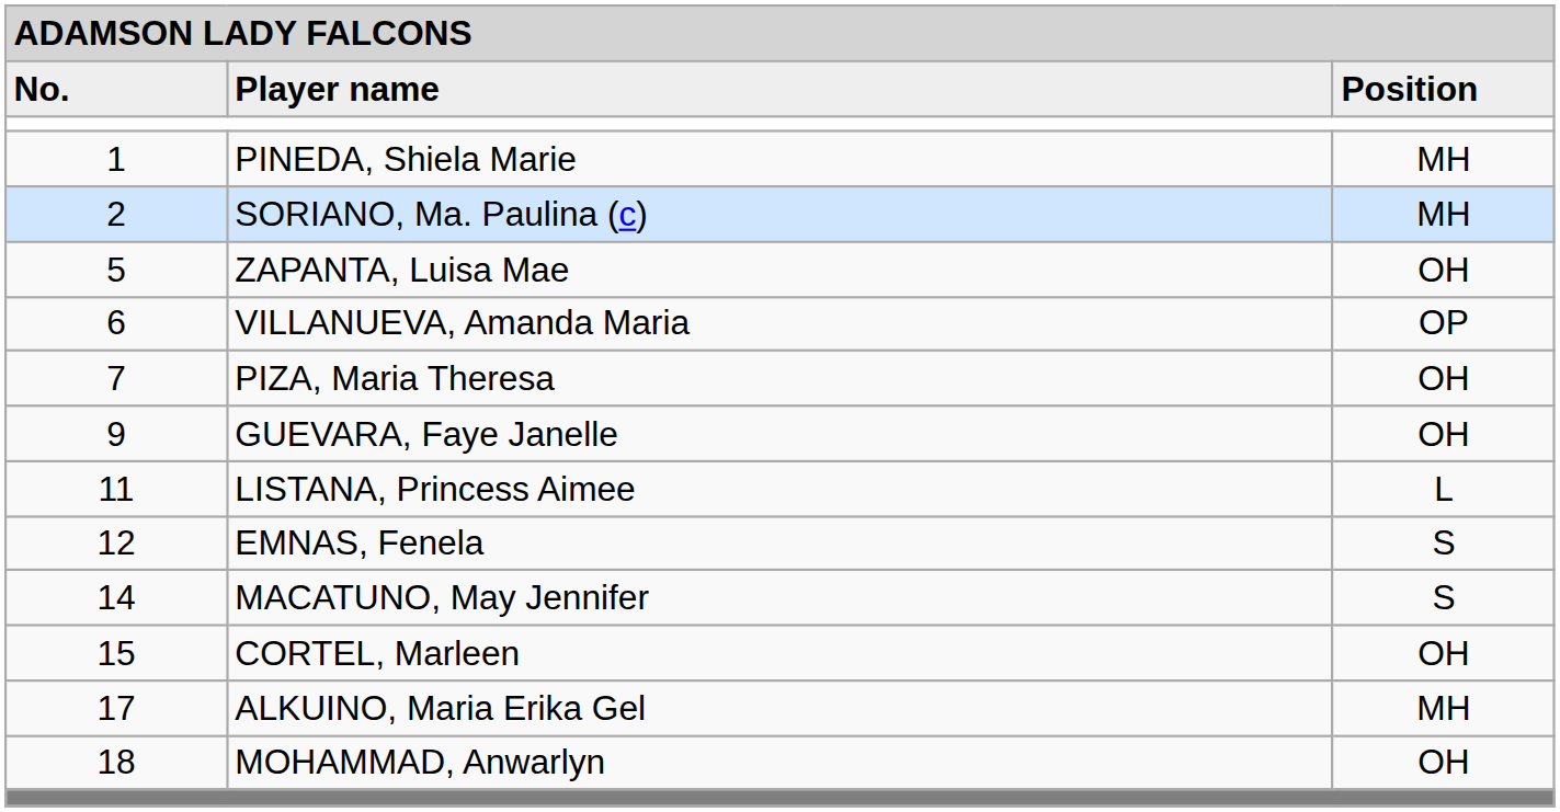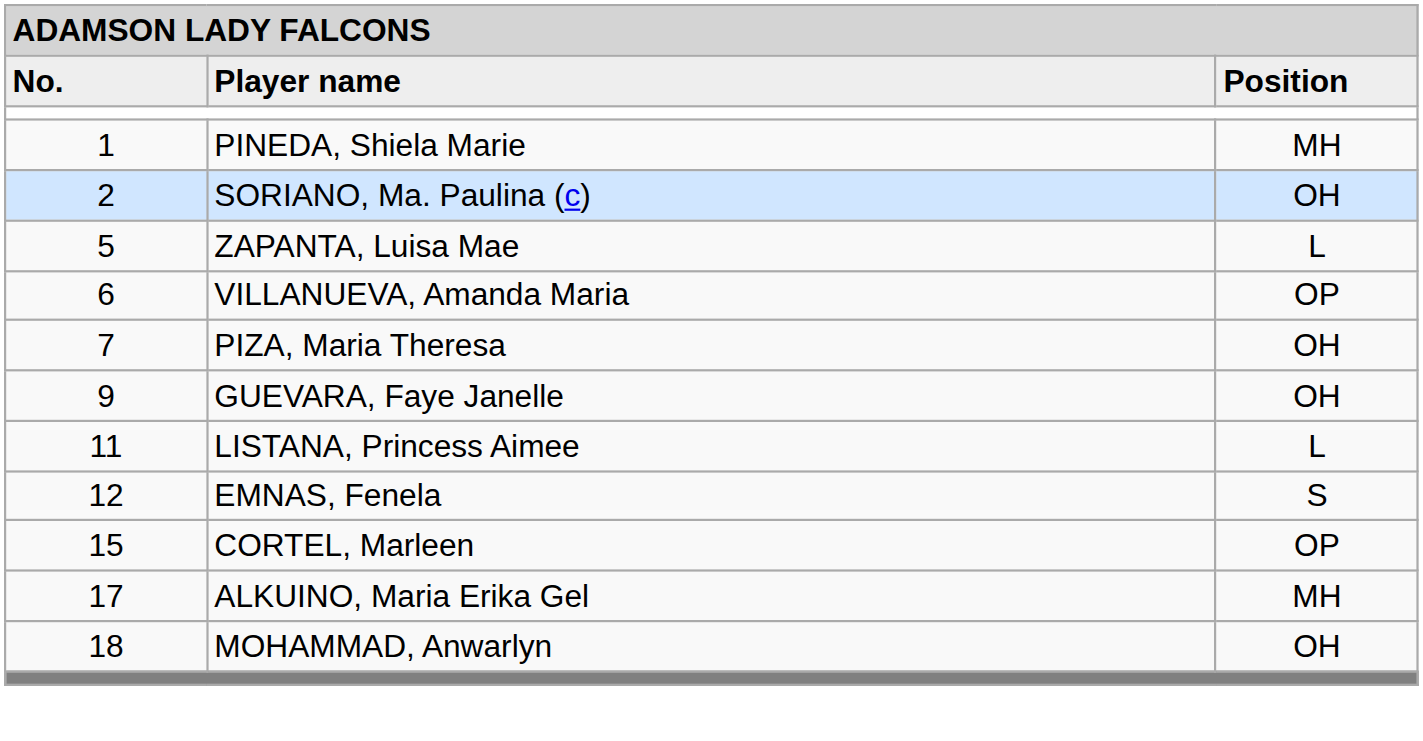SORIANO, Ma. Paulina (c) | column 3: MH -> OH
ZAPANTA, Luisa Mae | column 3: OH -> L
- row: 14 | MACATUNO, May Jennifer | S
CORTEL, Marleen | column 3: OH -> OP
